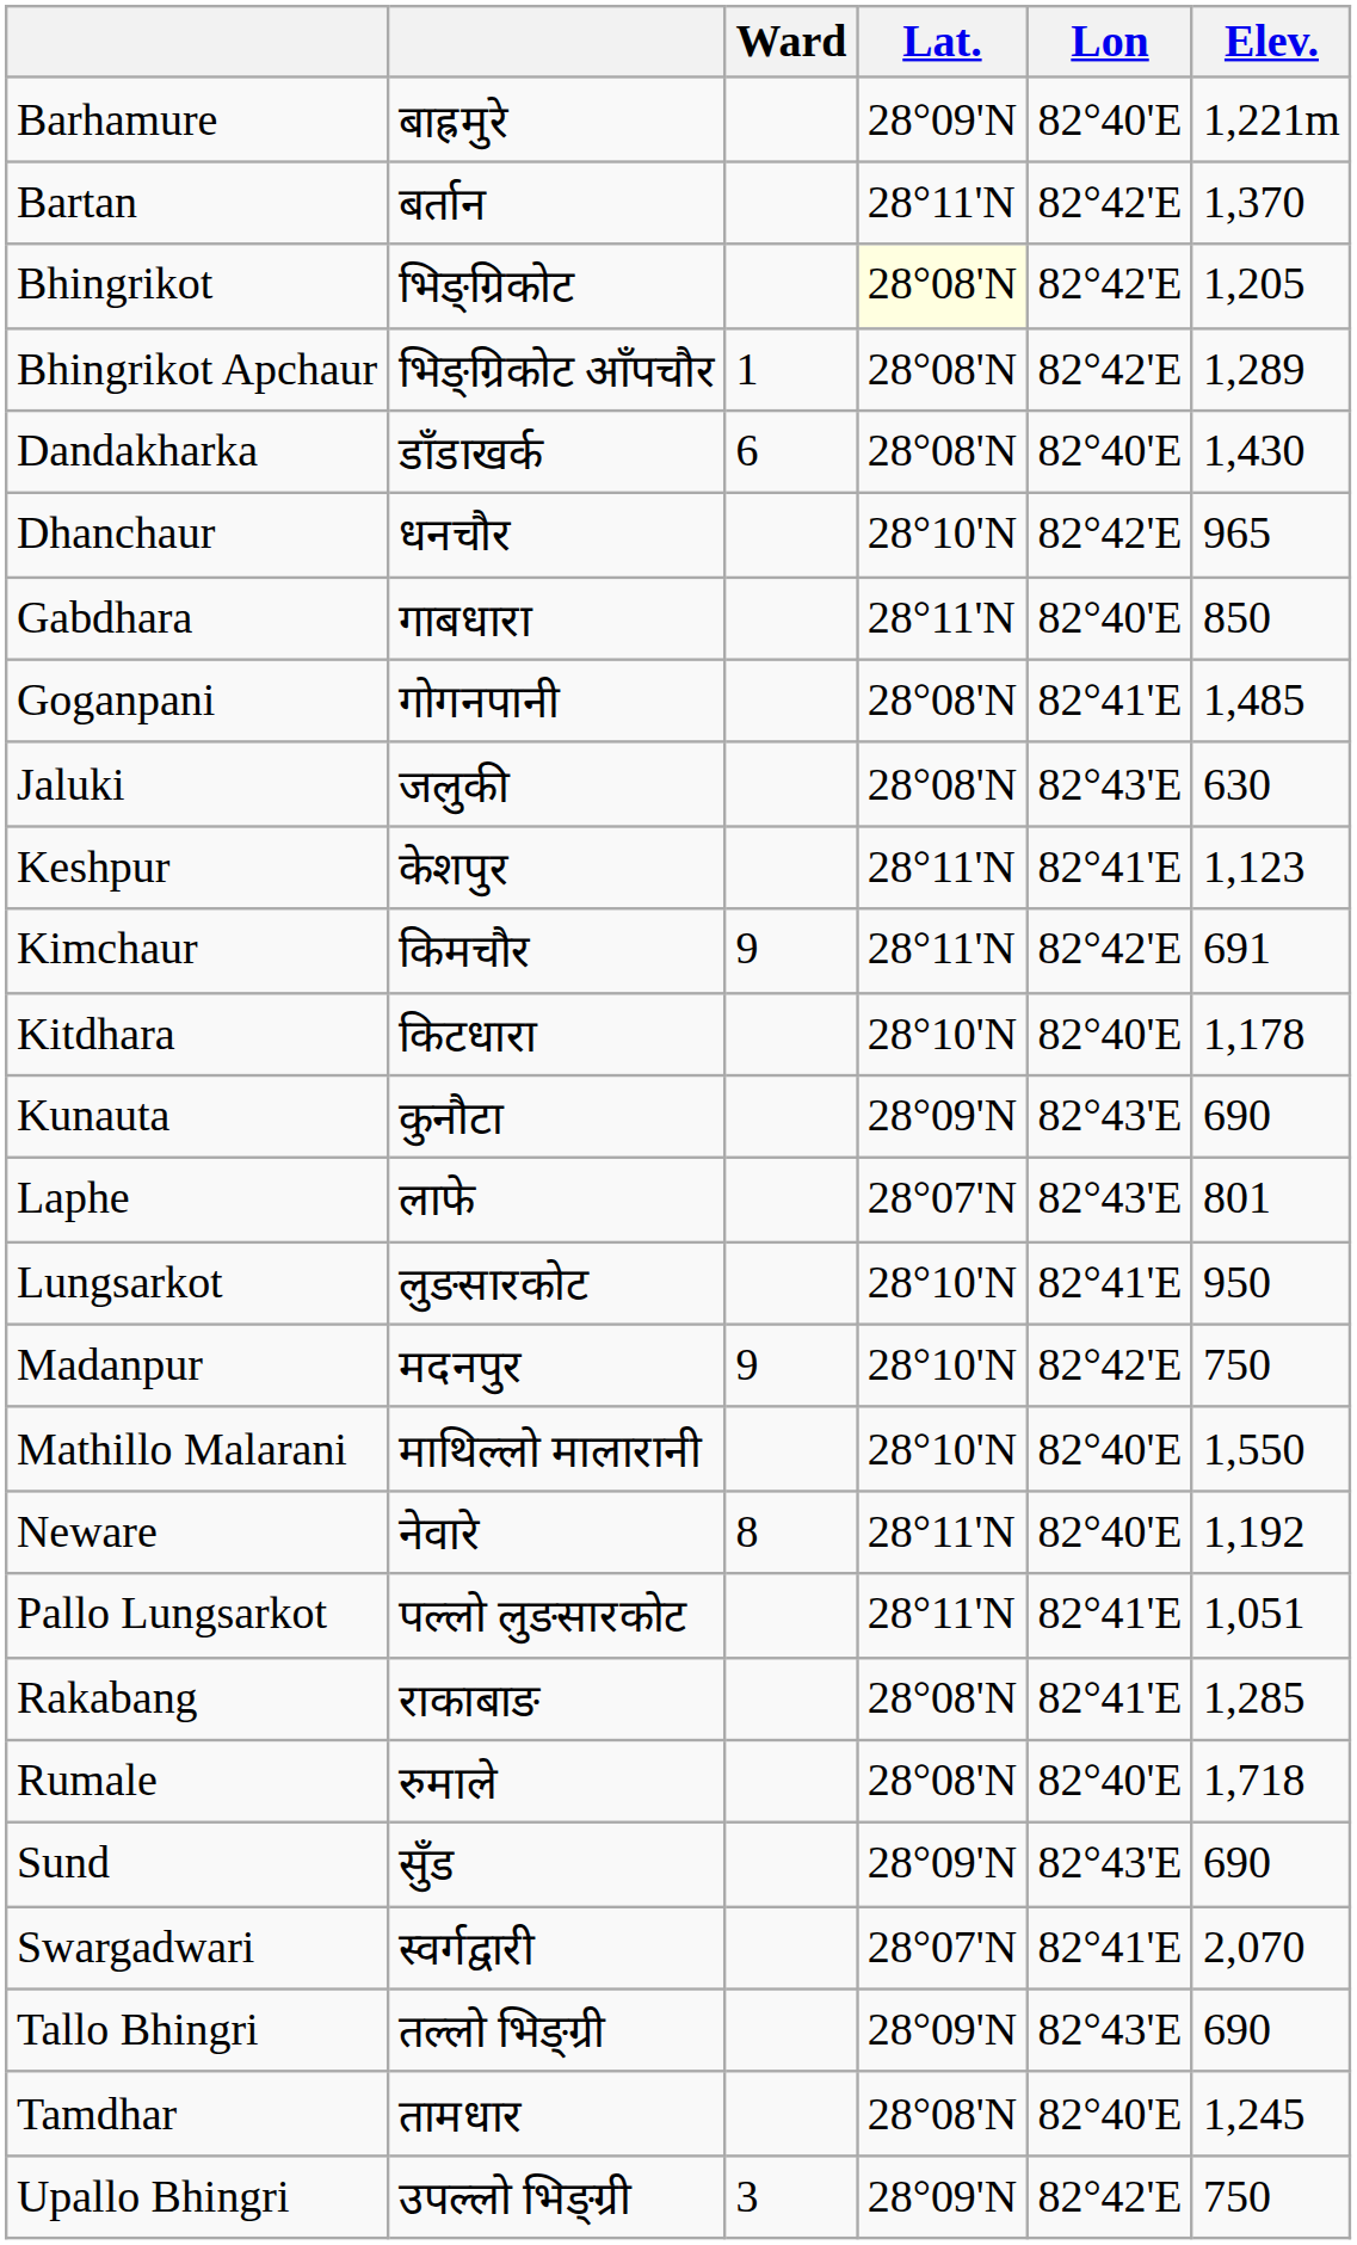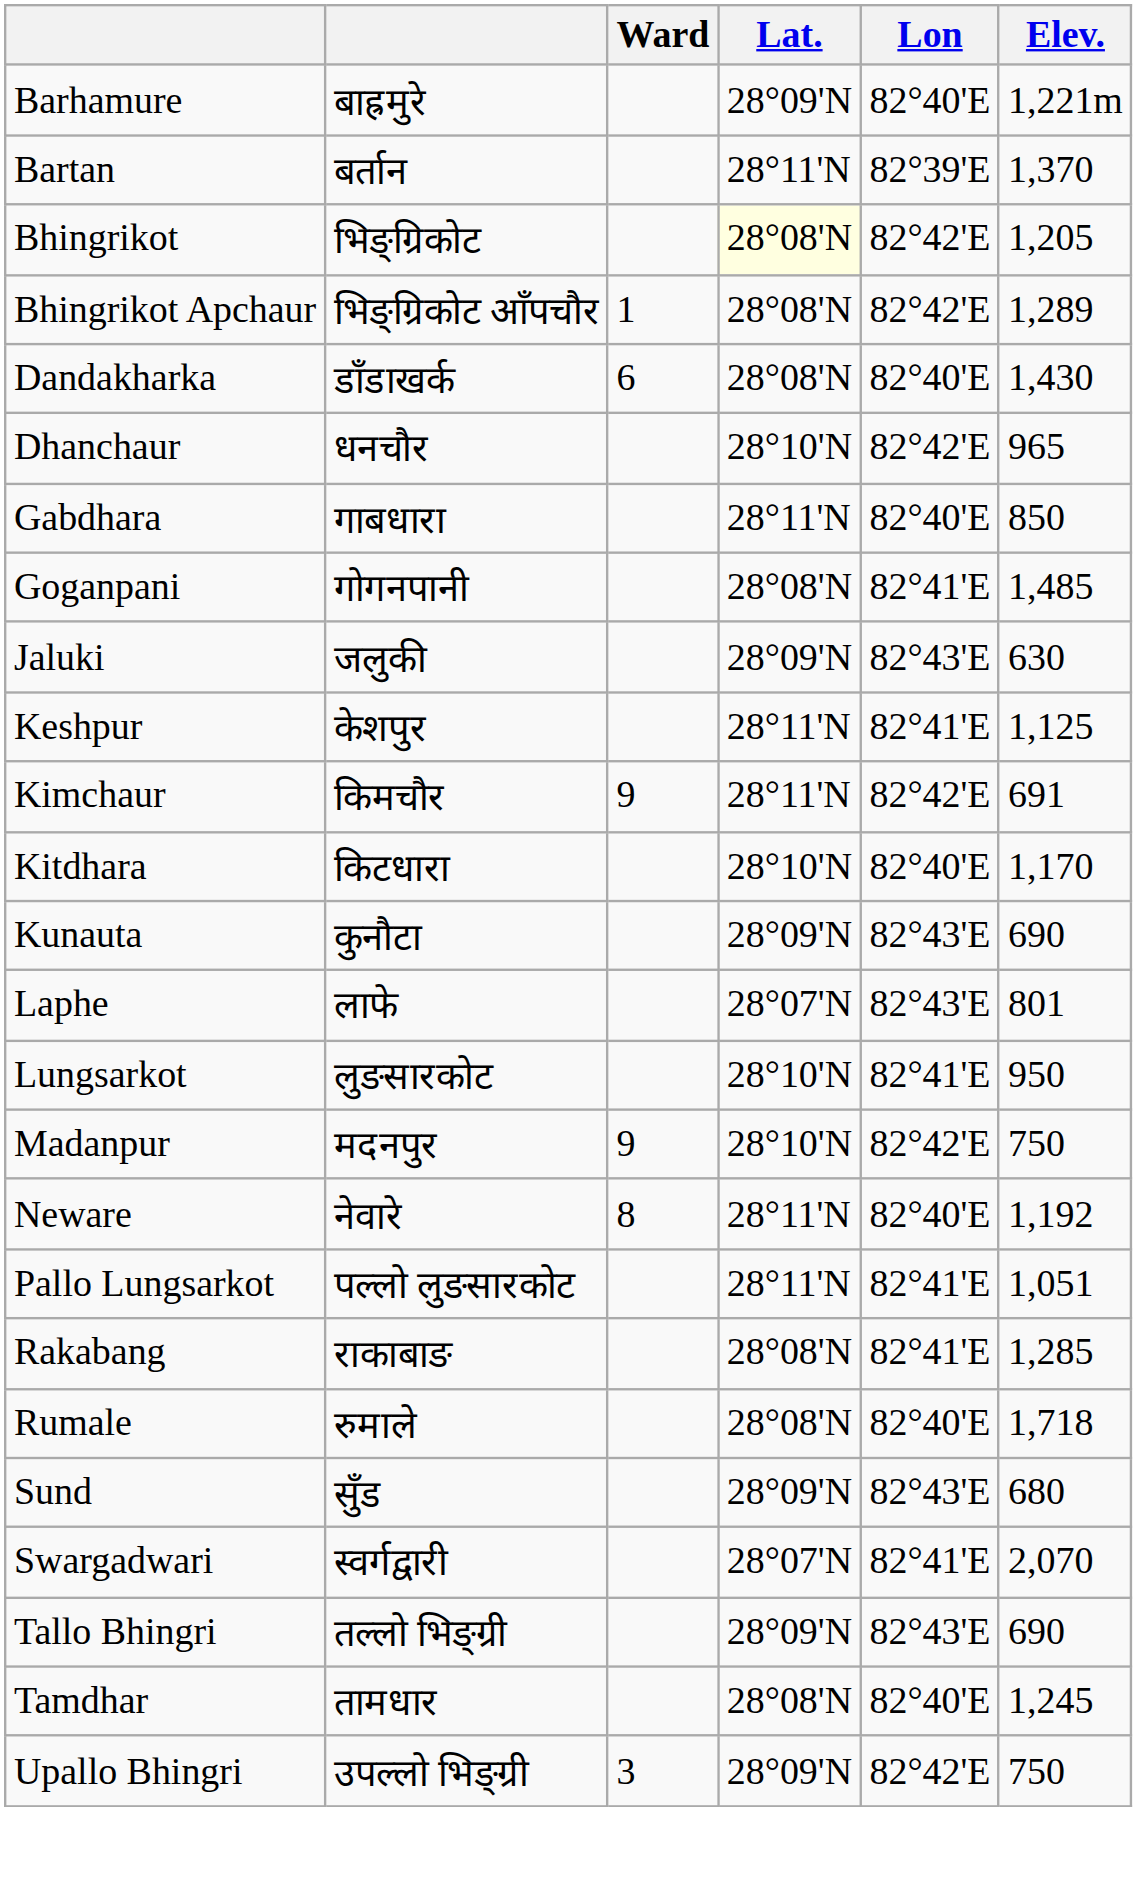Bartan | Lon: 82°42'E -> 82°39'E
Jaluki | Lat.: 28°08'N -> 28°09'N
Keshpur | Elev.: 1,123 -> 1,125
Kitdhara | Elev.: 1,178 -> 1,170
- row: Mathillo Malarani | माथिल्लो मालारानी | 28°10'N | 82°40'E | 1,550
Sund | Elev.: 690 -> 680
